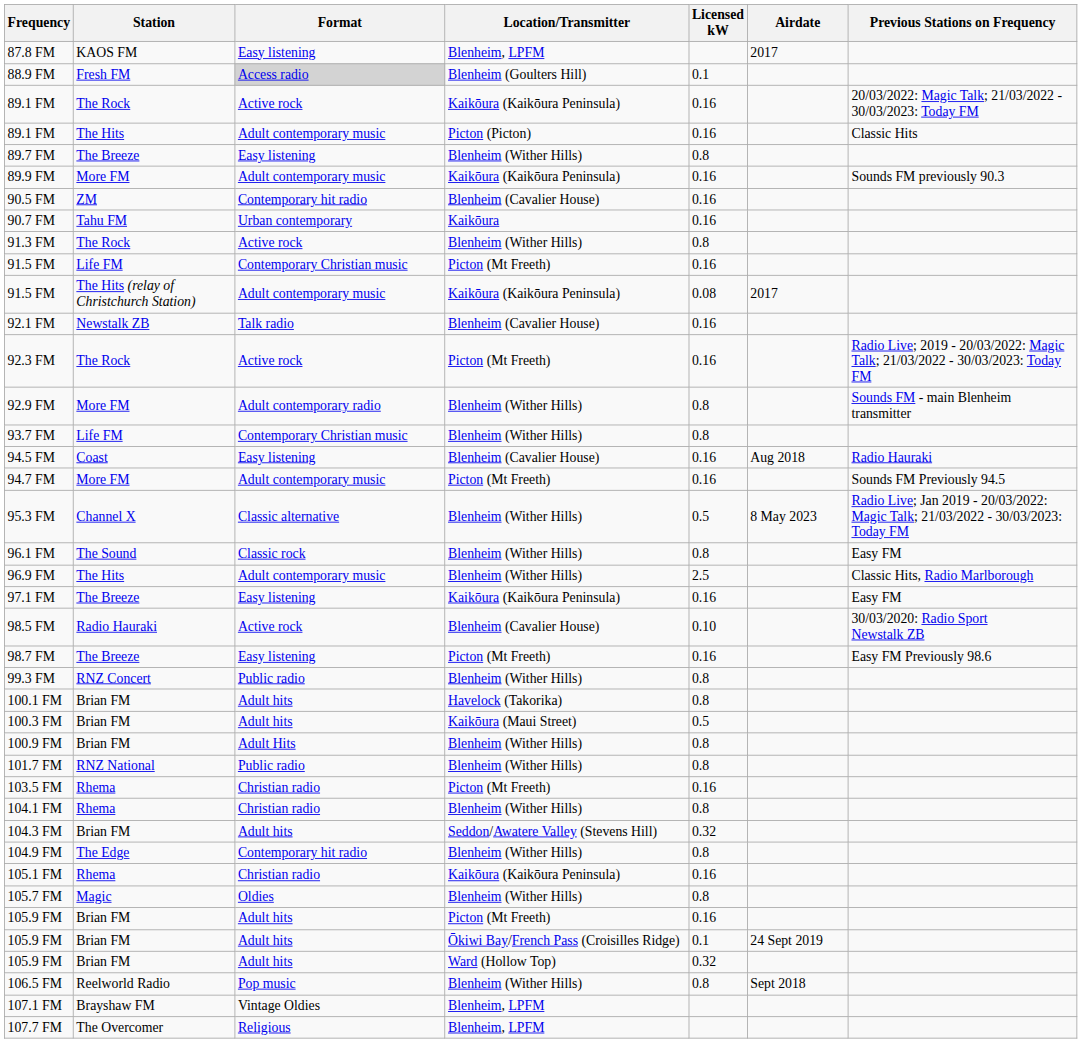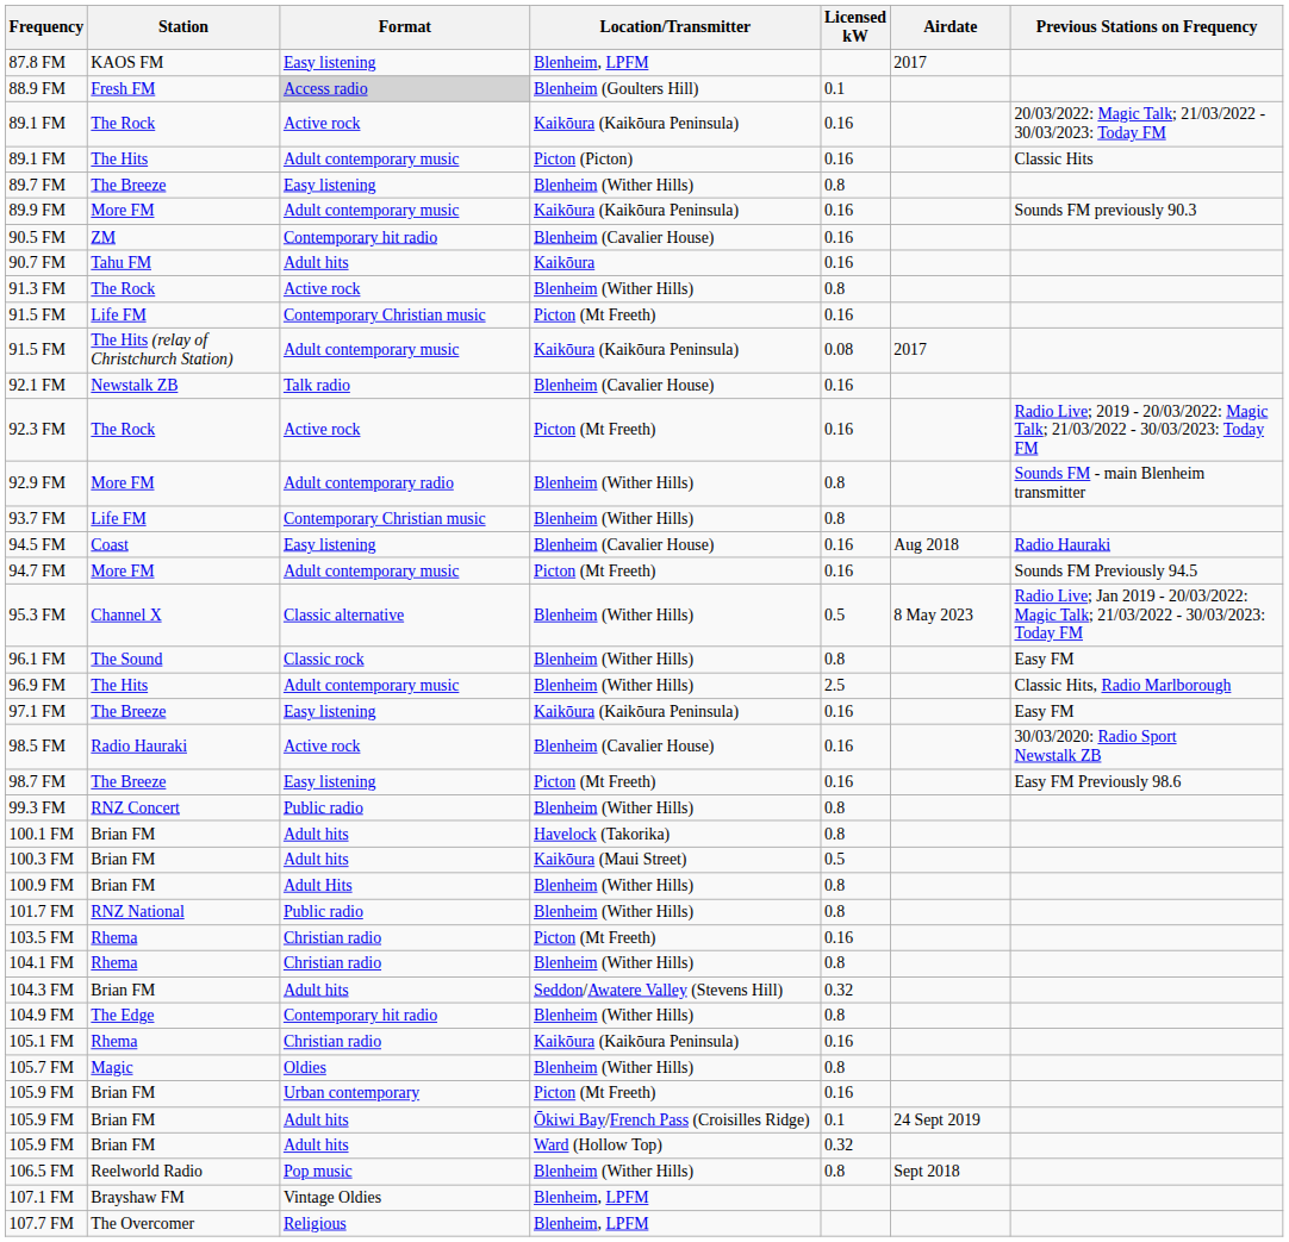90.7 FM | Format: Urban contemporary -> Adult hits
98.5 FM | Licensed kW: 0.10 -> 0.16
105.9 FM / Picton (Mt Freeth) | Format: Adult hits -> Urban contemporary
